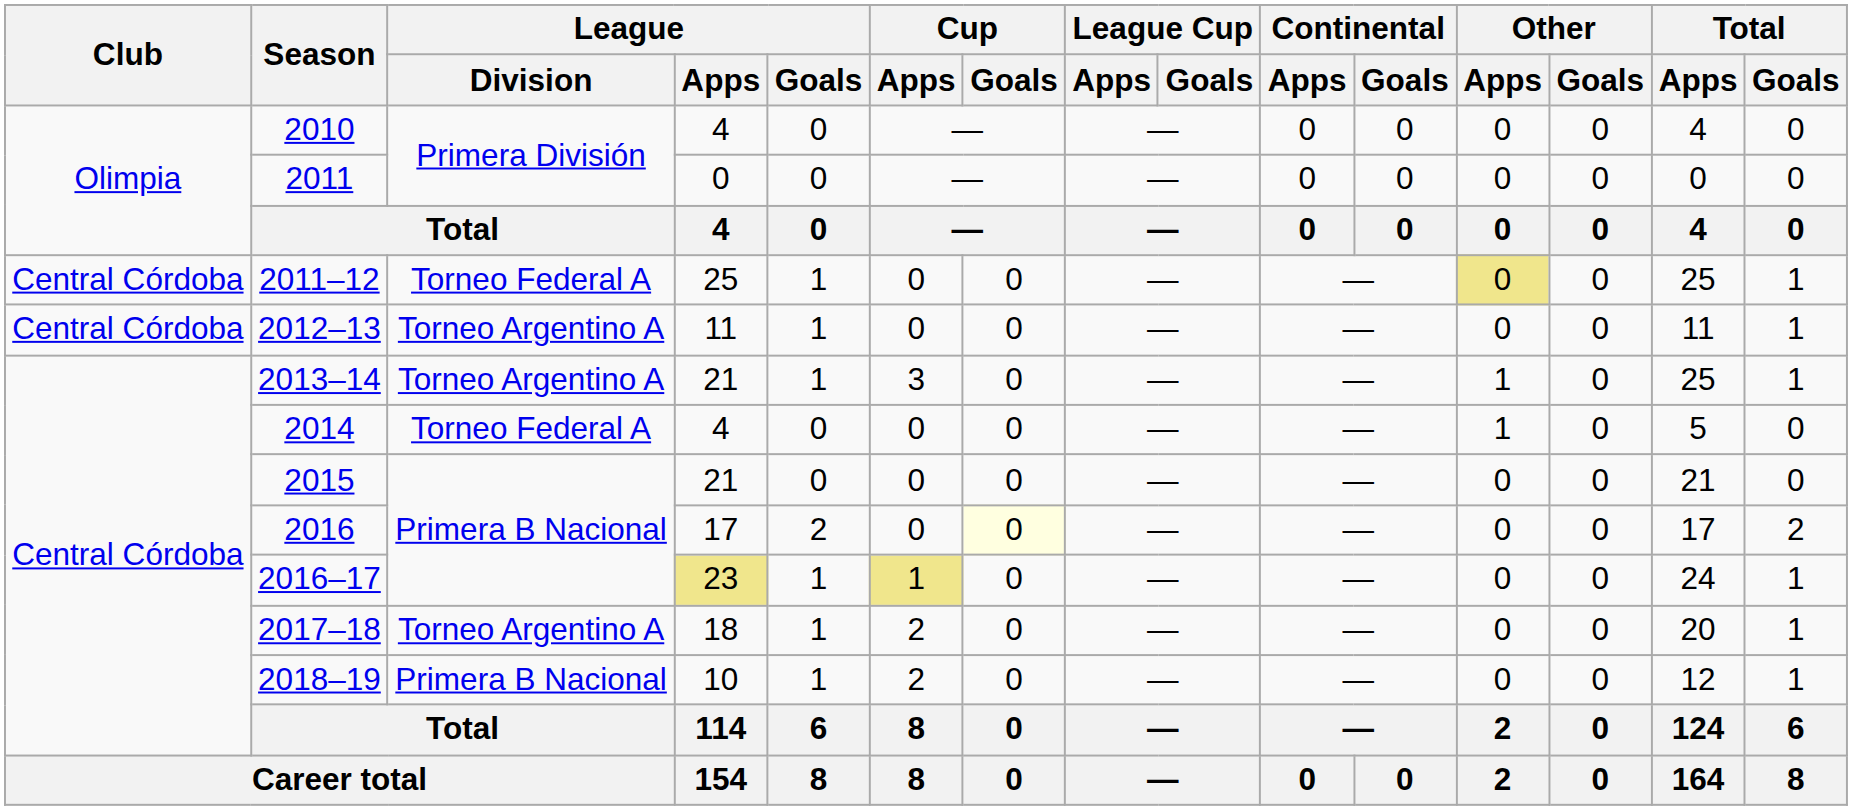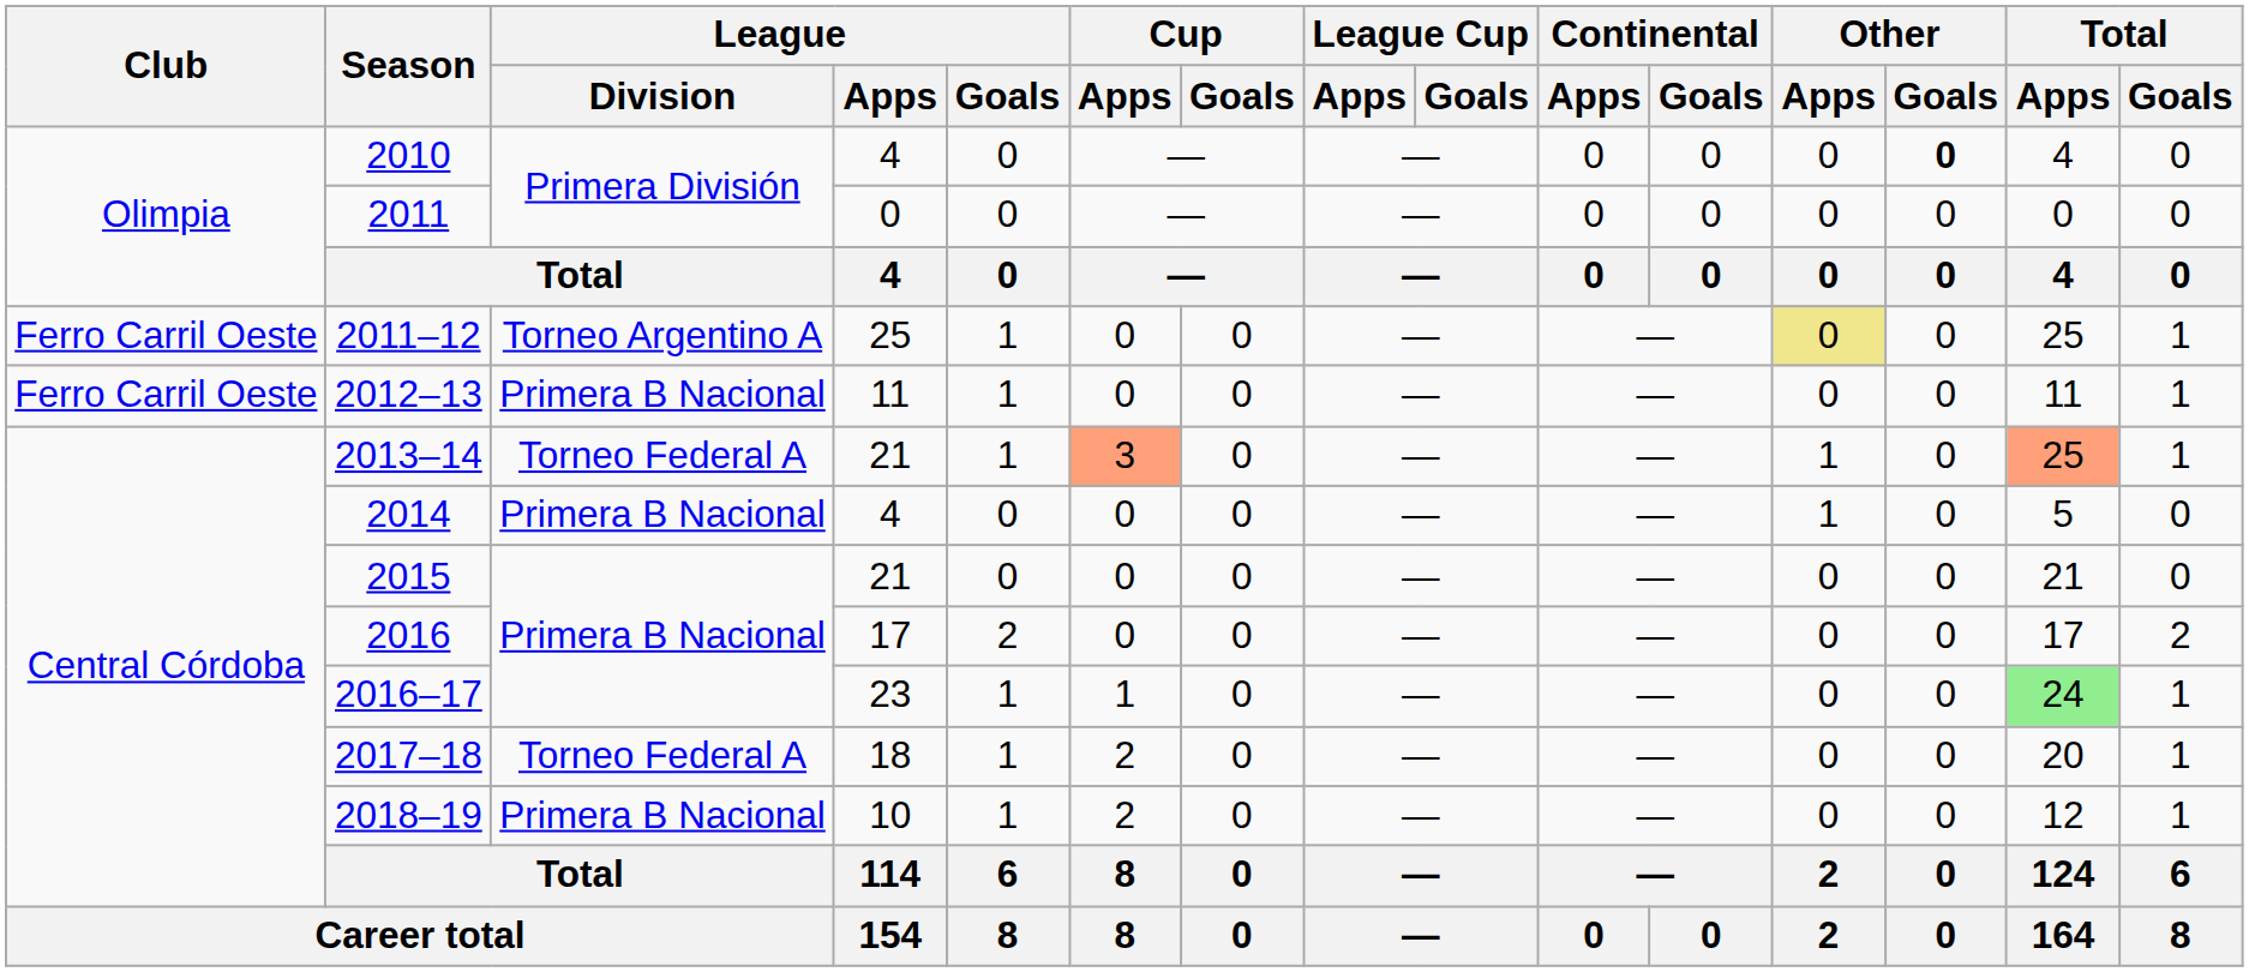2010 | Other / Goals: normal -> bold
2011–12 | Club: Central Córdoba -> Ferro Carril Oeste
2011–12 | League / Division: Torneo Federal A -> Torneo Argentino A
2012–13 | Club: Central Córdoba -> Ferro Carril Oeste
2012–13 | League / Division: Torneo Argentino A -> Primera B Nacional
2013–14 | League / Division: Torneo Argentino A -> Torneo Federal A
2013–14 | Cup / Apps: no background -> lightsalmon background
2013–14 | Total / Apps: no background -> lightsalmon background
2014 | League / Division: Torneo Federal A -> Primera B Nacional
2016 | Cup / Goals: lightyellow background -> no background
2016–17 | League / Apps: khaki background -> no background
2016–17 | Cup / Apps: khaki background -> no background
2016–17 | Total / Apps: no background -> lightgreen background
2017–18 | League / Division: Torneo Argentino A -> Torneo Federal A
